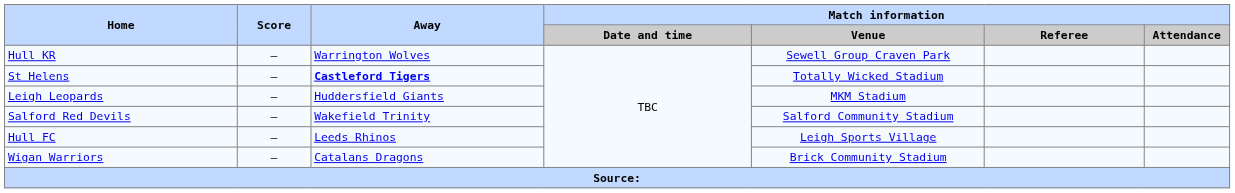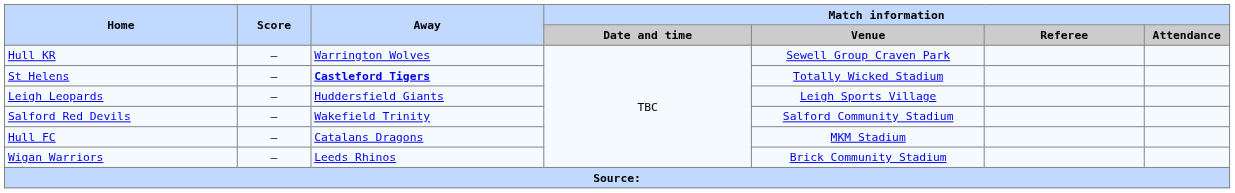Leigh Leopards | Match information / Venue: MKM Stadium -> Leigh Sports Village
Hull FC | Away: Leeds Rhinos -> Catalans Dragons
Hull FC | Match information / Venue: Leigh Sports Village -> MKM Stadium
Wigan Warriors | Away: Catalans Dragons -> Leeds Rhinos
